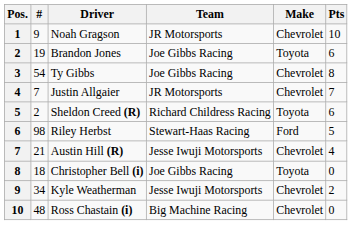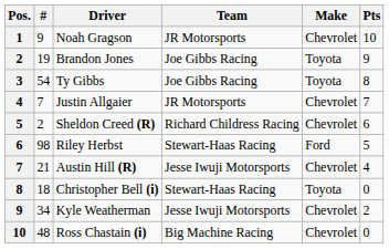Brandon Jones | Pts: 6 -> 9
Ty Gibbs | Make: Chevrolet -> Toyota
Sheldon Creed (R) | Make: Toyota -> Chevrolet
Christopher Bell (i) | Team: Joe Gibbs Racing -> Stewart-Haas Racing
